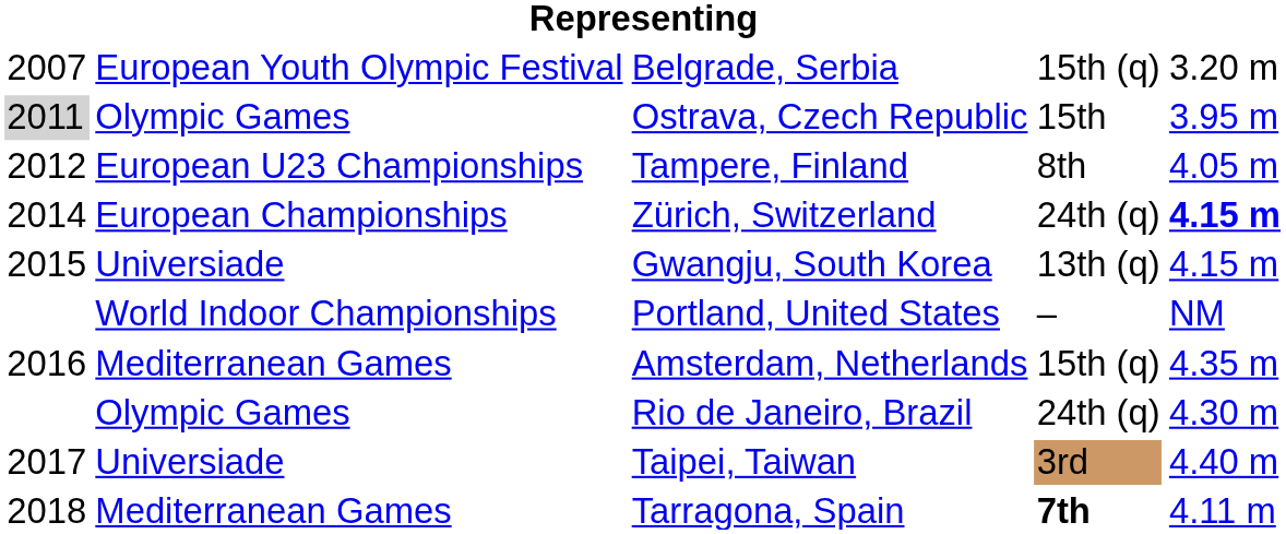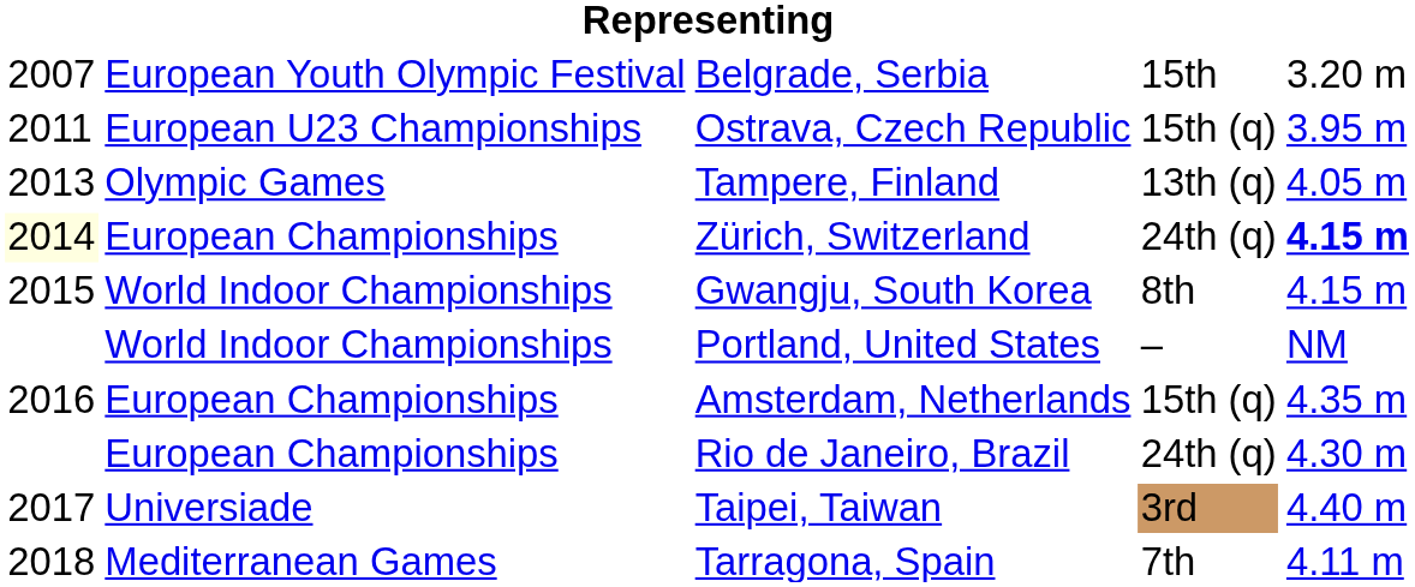Belgrade, Serbia | column 4: 15th (q) -> 15th
Ostrava, Czech Republic | column 1: lightgrey background -> no background
Ostrava, Czech Republic | column 2: Olympic Games -> European U23 Championships
Ostrava, Czech Republic | column 4: 15th -> 15th (q)
Tampere, Finland | column 1: 2012 -> 2013
Tampere, Finland | column 2: European U23 Championships -> Olympic Games
Tampere, Finland | column 4: 8th -> 13th (q)
Zürich, Switzerland | column 1: no background -> lightyellow background
Gwangju, South Korea | column 2: Universiade -> World Indoor Championships
Gwangju, South Korea | column 4: 13th (q) -> 8th
Amsterdam, Netherlands | column 2: Mediterranean Games -> European Championships
Rio de Janeiro, Brazil | column 2: Olympic Games -> European Championships
Tarragona, Spain | column 4: bold -> normal
